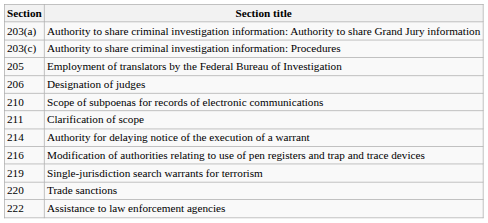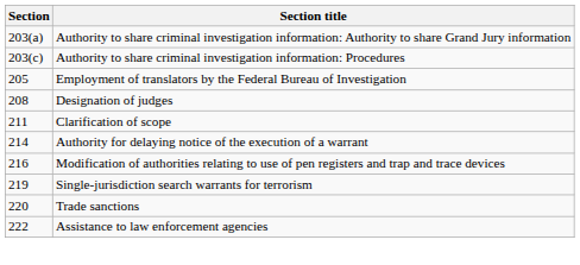Designation of judges | Section: 206 -> 208
- row: 210 | Scope of subpoenas for records of electronic communications
